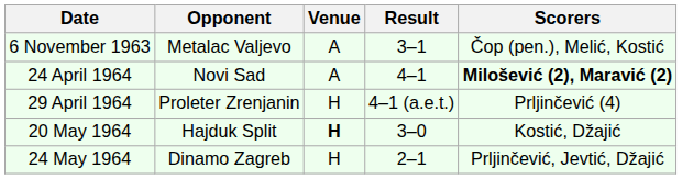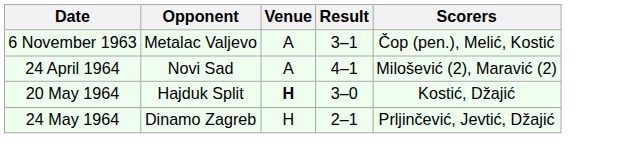24 April 1964 | Scorers: bold -> normal
- row: 29 April 1964 | Proleter Zrenjanin | H | 4–1 (a.e.t.) | Prljinčević (4)
